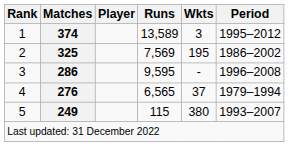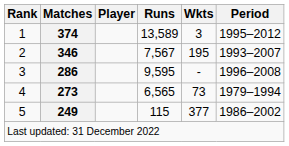2 | Matches: 325 -> 346
2 | Runs: 7,569 -> 7,567
2 | Period: 1986–2002 -> 1993–2007
4 | Matches: 276 -> 273
4 | Wkts: 37 -> 73
5 | Wkts: 380 -> 377
5 | Period: 1993–2007 -> 1986–2002
